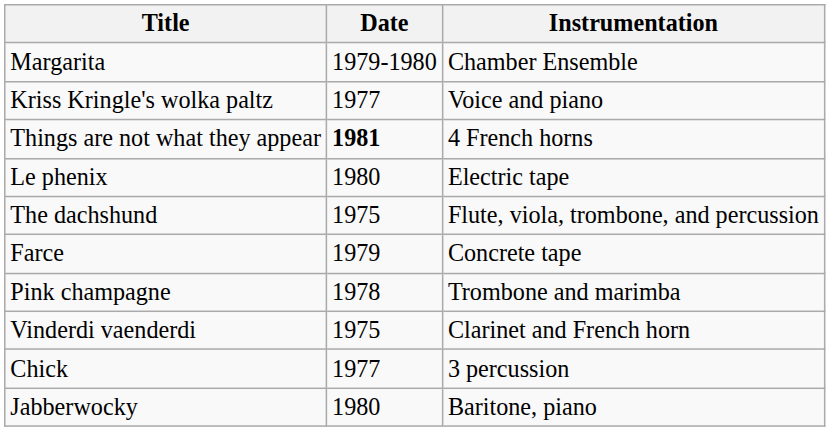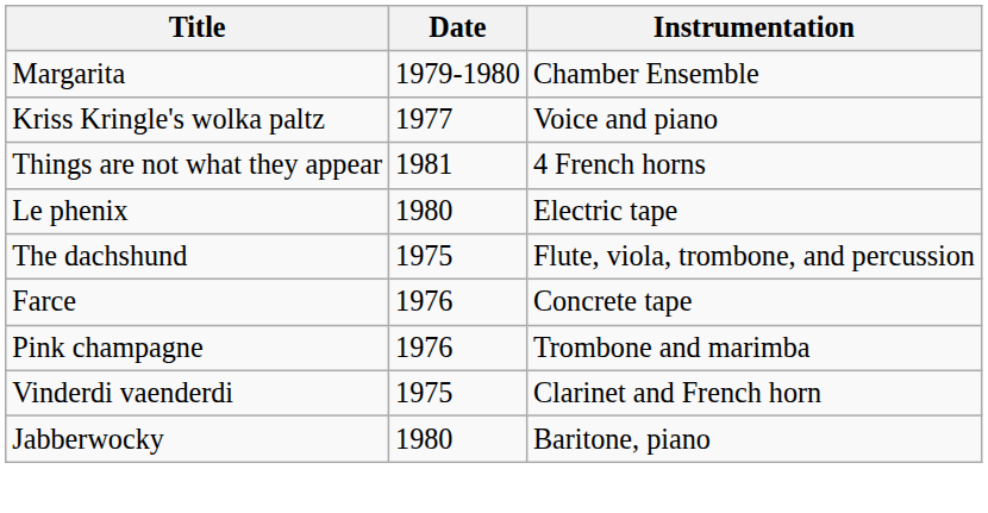Things are not what they appear | Date: bold -> normal
Farce | Date: 1979 -> 1976
Pink champagne | Date: 1978 -> 1976
- row: Chick | 1977 | 3 percussion
